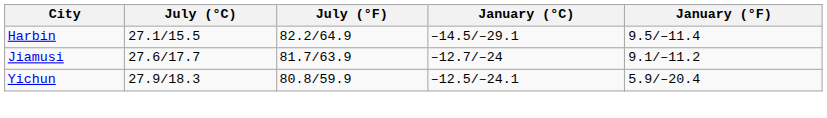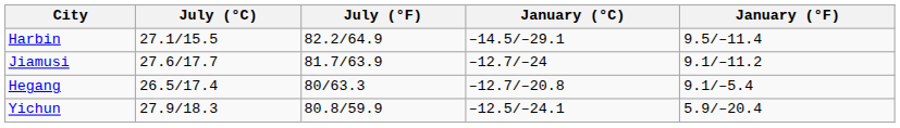+ row: Hegang | 26.5/17.4 | 80/63.3 | –12.7/–20.8 | 9.1/–5.4
